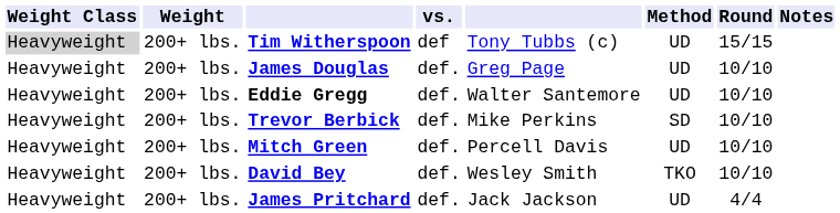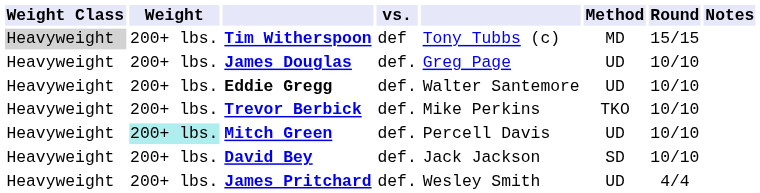Tim Witherspoon | Method: UD -> MD
Trevor Berbick | Method: SD -> TKO
Mitch Green | Weight: no background -> paleturquoise background
David Bey | column 5: Wesley Smith -> Jack Jackson
David Bey | Method: TKO -> SD
James Pritchard | column 5: Jack Jackson -> Wesley Smith
